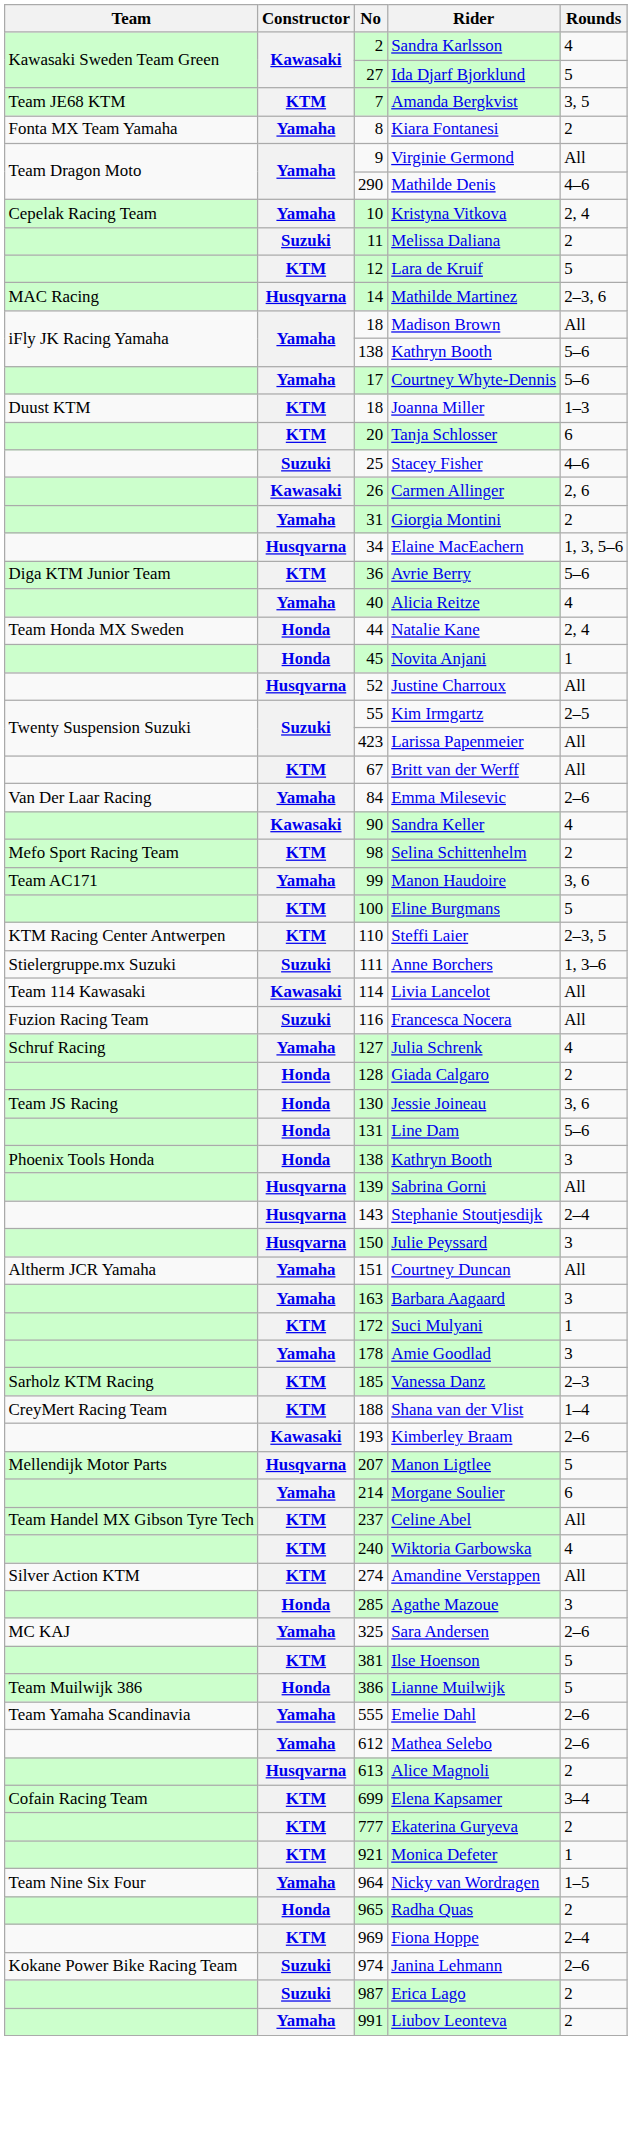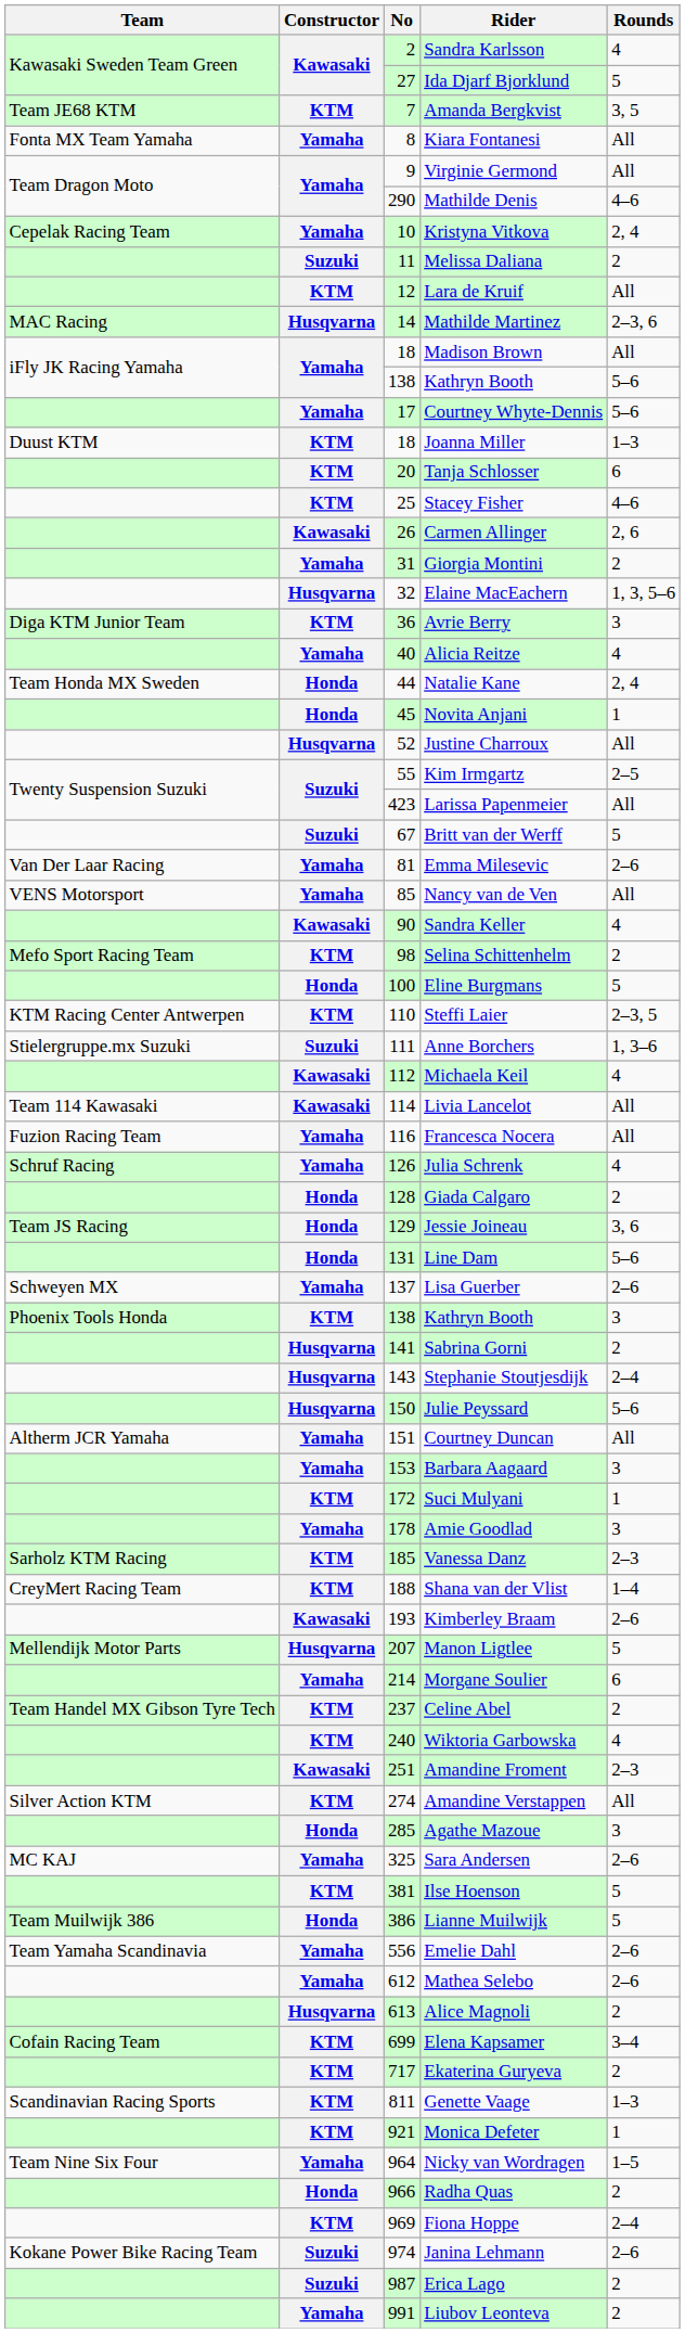Kiara Fontanesi | Rounds: 2 -> All
Lara de Kruif | Rounds: 5 -> All
Stacey Fisher | Constructor: Suzuki -> KTM
Elaine MacEachern | No: 34 -> 32
Avrie Berry | Rounds: 5–6 -> 3
Britt van der Werff | Constructor: KTM -> Suzuki
Britt van der Werff | Rounds: All -> 5
Emma Milesevic | No: 84 -> 81
+ row: VENS Motorsport | Yamaha | 85 | Nancy van de Ven | All
- row: Team AC171 | Yamaha | 99 | Manon Haudoire | 3, 6
Eline Burgmans | Constructor: KTM -> Honda
+ row: Kawasaki | 112 | Michaela Keil | 4
Francesca Nocera | Constructor: Suzuki -> Yamaha
Julia Schrenk | No: 127 -> 126
Jessie Joineau | No: 130 -> 129
+ row: Schweyen MX | Yamaha | 137 | Lisa Guerber | 2–6
Phoenix Tools Honda / Kathryn Booth | Constructor: Honda -> KTM
Sabrina Gorni | No: 139 -> 141
Sabrina Gorni | Rounds: All -> 2
Julie Peyssard | Rounds: 3 -> 5–6
Barbara Aagaard | No: 163 -> 153
Celine Abel | Rounds: All -> 2
+ row: Kawasaki | 251 | Amandine Froment | 2–3
Emelie Dahl | No: 555 -> 556
Ekaterina Guryeva | No: 777 -> 717
+ row: Scandinavian Racing Sports | KTM | 811 | Genette Vaage | 1–3
Radha Quas | No: 965 -> 966
